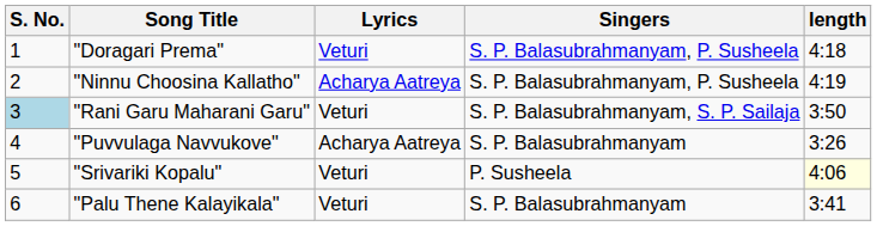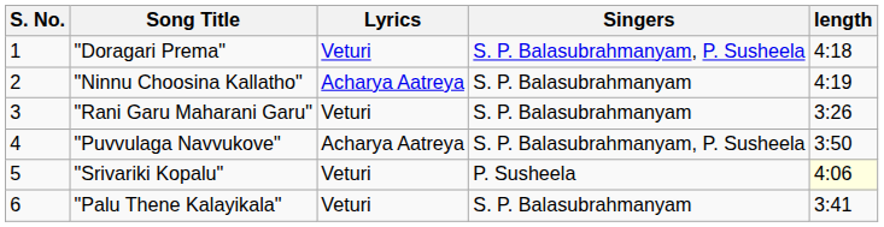"Ninnu Choosina Kallatho" | Singers: S. P. Balasubrahmanyam, P. Susheela -> S. P. Balasubrahmanyam
"Rani Garu Maharani Garu" | S. No.: lightblue background -> no background
"Rani Garu Maharani Garu" | Singers: S. P. Balasubrahmanyam, S. P. Sailaja -> S. P. Balasubrahmanyam
"Rani Garu Maharani Garu" | length: 3:50 -> 3:26
"Puvvulaga Navvukove" | Singers: S. P. Balasubrahmanyam -> S. P. Balasubrahmanyam, P. Susheela
"Puvvulaga Navvukove" | length: 3:26 -> 3:50
